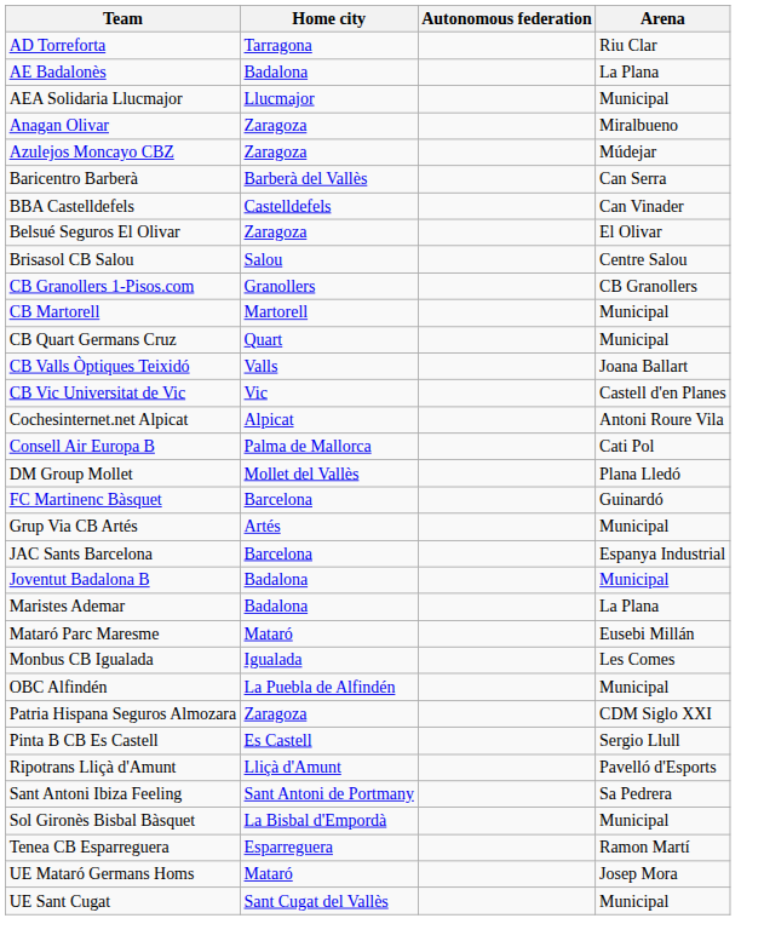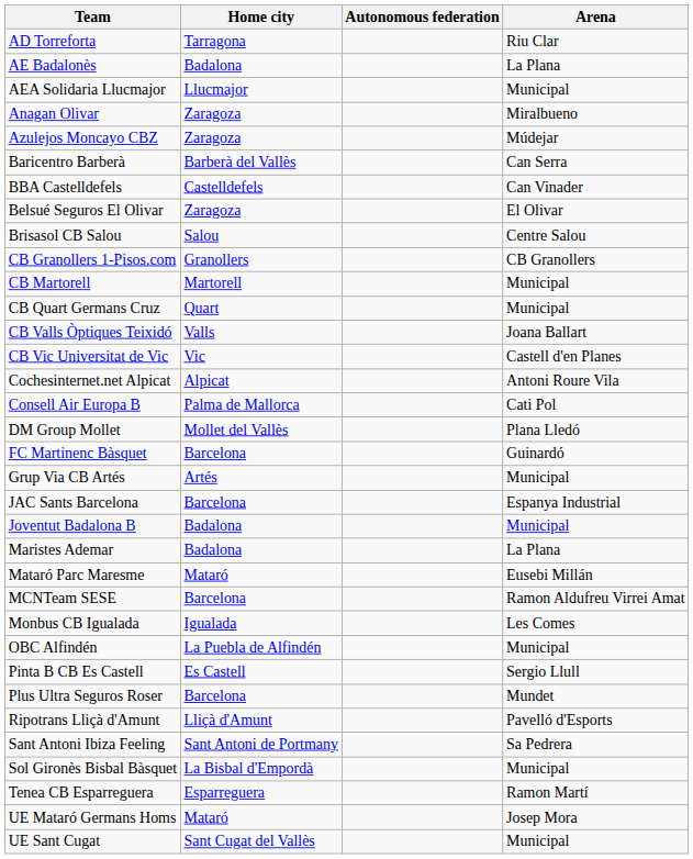+ row: MCNTeam SESE | Barcelona | Ramon Aldufreu Virrei Amat
- row: Patria Hispana Seguros Almozara | Zaragoza | CDM Siglo XXI
+ row: Plus Ultra Seguros Roser | Barcelona | Mundet
